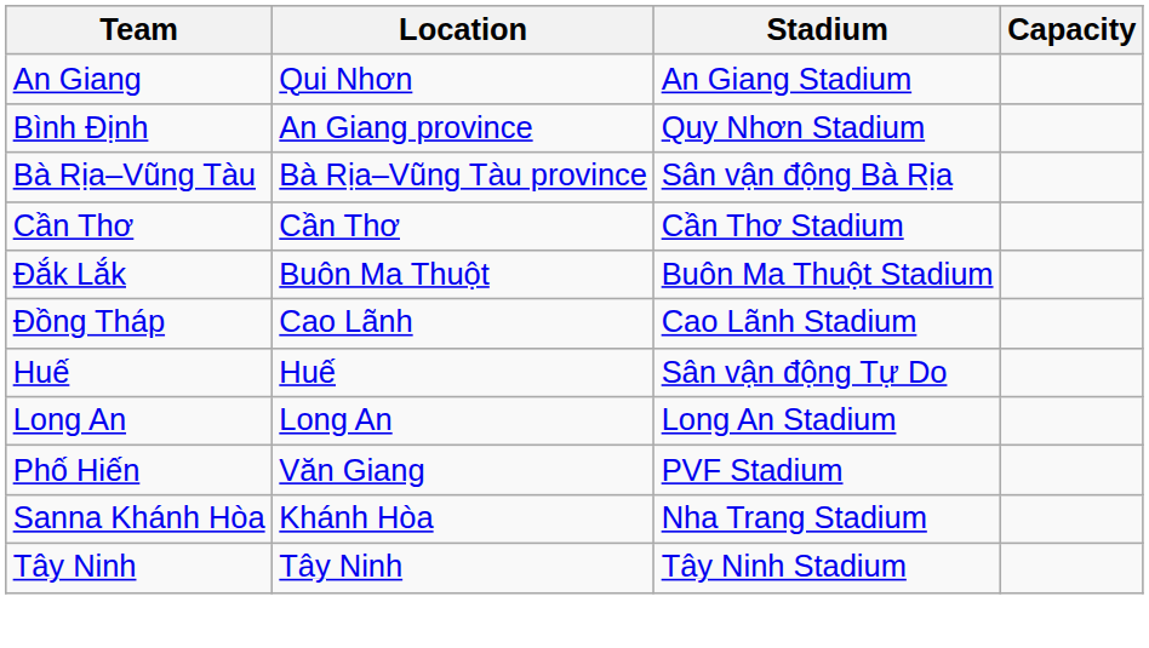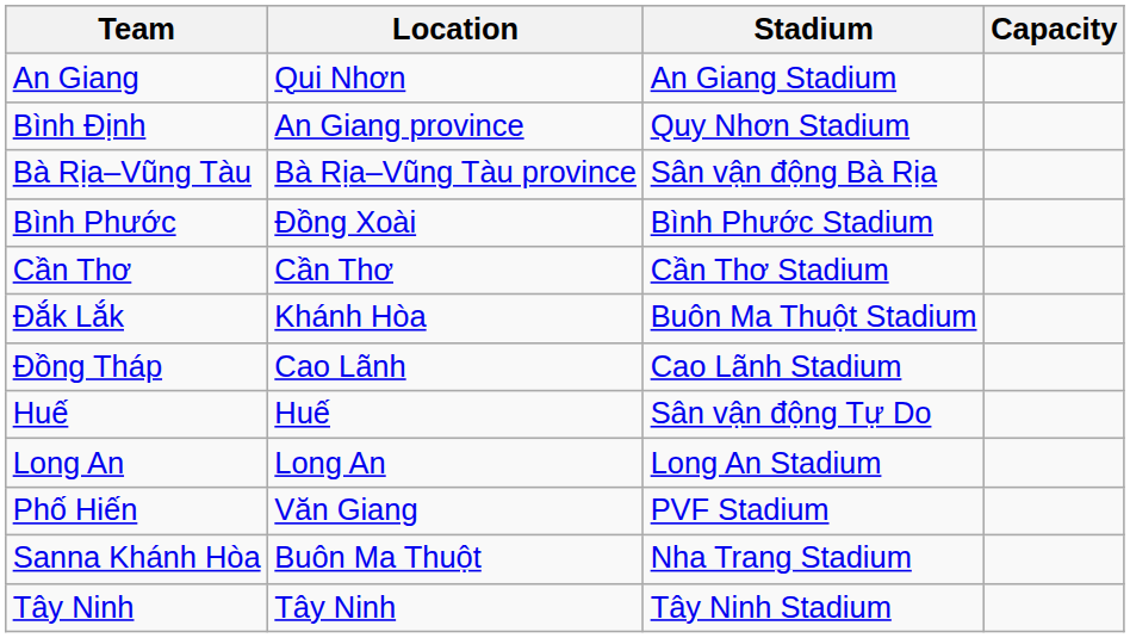+ row: Bình Phước | Đồng Xoài | Bình Phước Stadium
Đắk Lắk | Location: Buôn Ma Thuột -> Khánh Hòa
Sanna Khánh Hòa | Location: Khánh Hòa -> Buôn Ma Thuột
